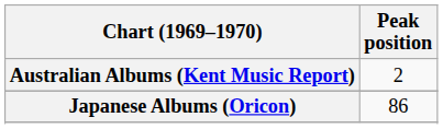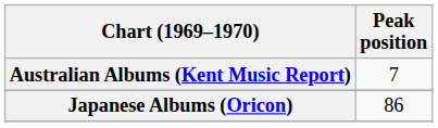Australian Albums (Kent Music Report) | Peak position: 2 -> 7
